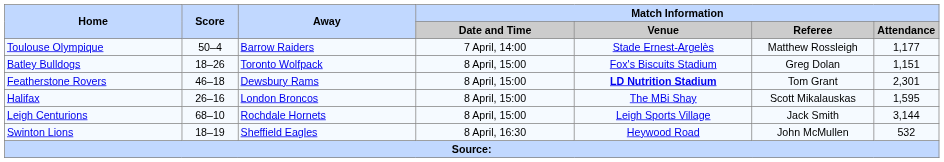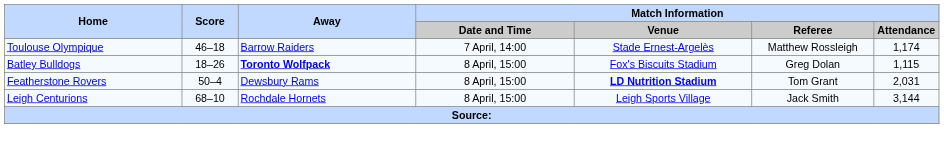Toulouse Olympique | Score: 50–4 -> 46–18
Toulouse Olympique | Match Information / Attendance: 1,177 -> 1,174
Batley Bulldogs | Away: normal -> bold
Batley Bulldogs | Match Information / Attendance: 1,151 -> 1,115
Featherstone Rovers | Score: 46–18 -> 50–4
Featherstone Rovers | Match Information / Attendance: 2,301 -> 2,031
- row: Halifax | 26–16 | London Broncos | 8 April, 15:00 | The MBi Shay | Scott Mikalauskas | 1,595
- row: Swinton Lions | 18–19 | Sheffield Eagles | 8 April, 16:30 | Heywood Road | John McMullen | 532
